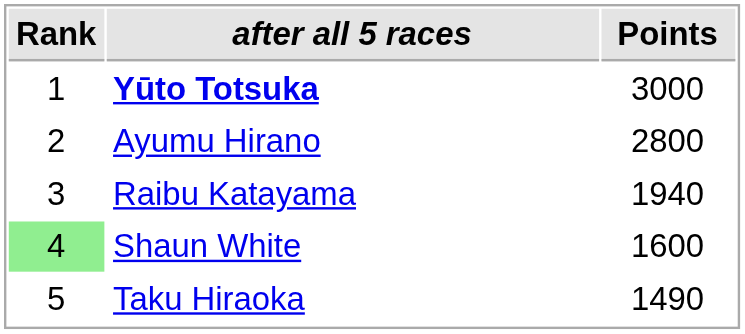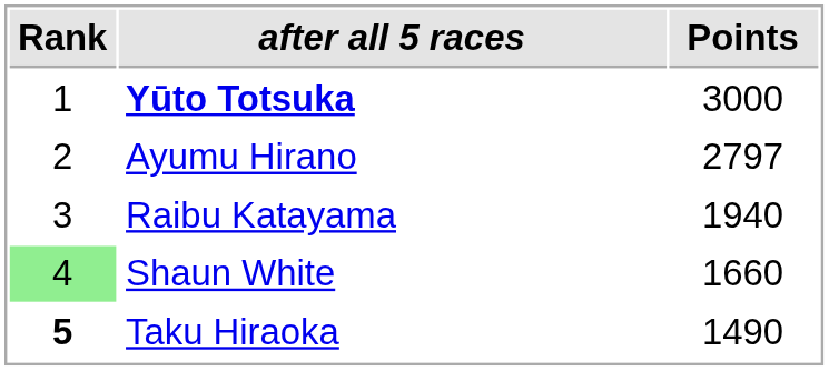Ayumu Hirano | Points: 2800 -> 2797
Shaun White | Points: 1600 -> 1660
Taku Hiraoka | Rank: normal -> bold
